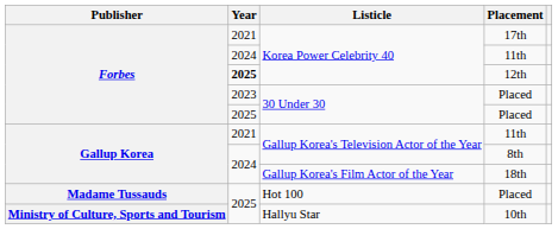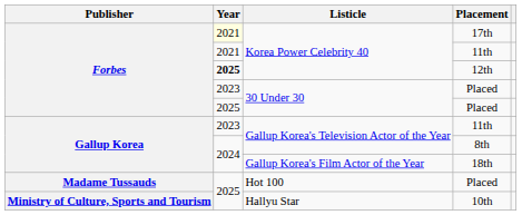17th | Year: no background -> lightyellow background
Korea Power Celebrity 40 / 11th | Year: 2024 -> 2021
Gallup Korea's Television Actor of the Year / 11th | Year: 2021 -> 2023
